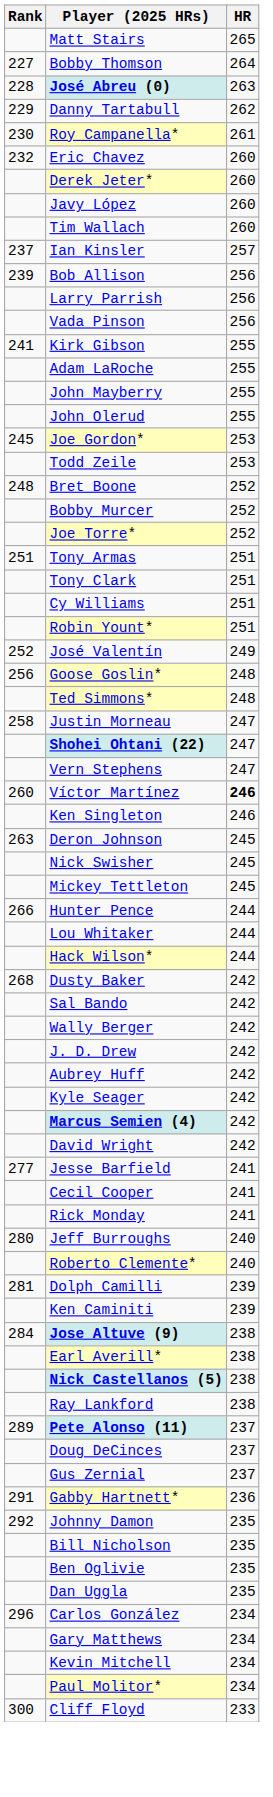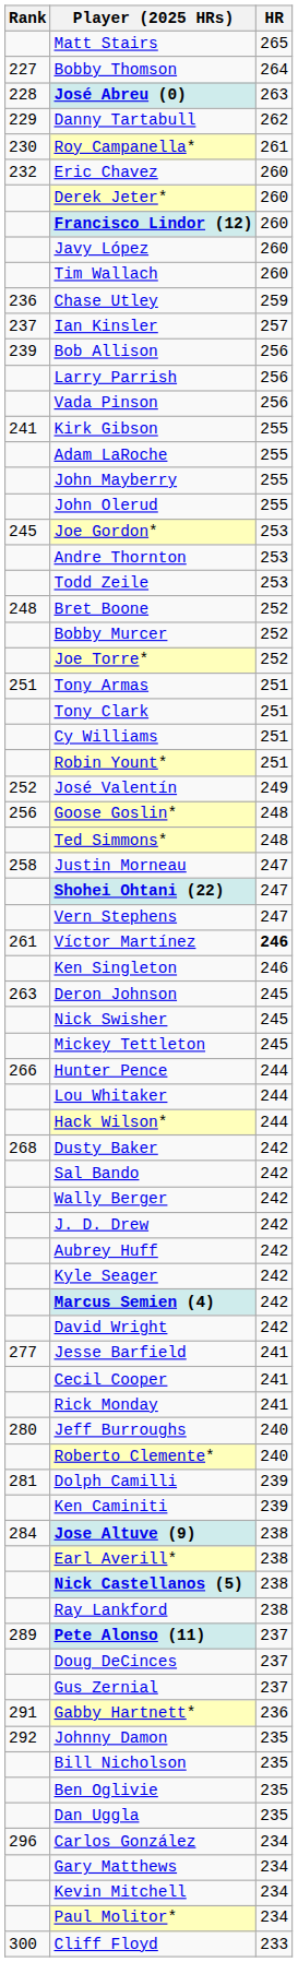+ row: Francisco Lindor (12) | 260
+ row: 236 | Chase Utley | 259
+ row: Andre Thornton | 253
Víctor Martínez | Rank: 260 -> 261
